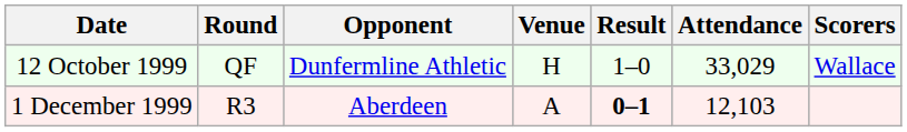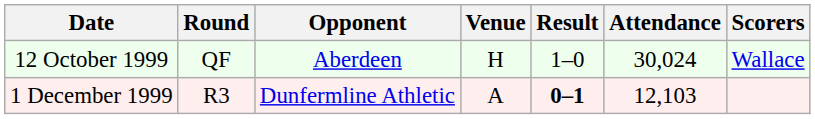12 October 1999 | Opponent: Dunfermline Athletic -> Aberdeen
12 October 1999 | Attendance: 33,029 -> 30,024
1 December 1999 | Opponent: Aberdeen -> Dunfermline Athletic
